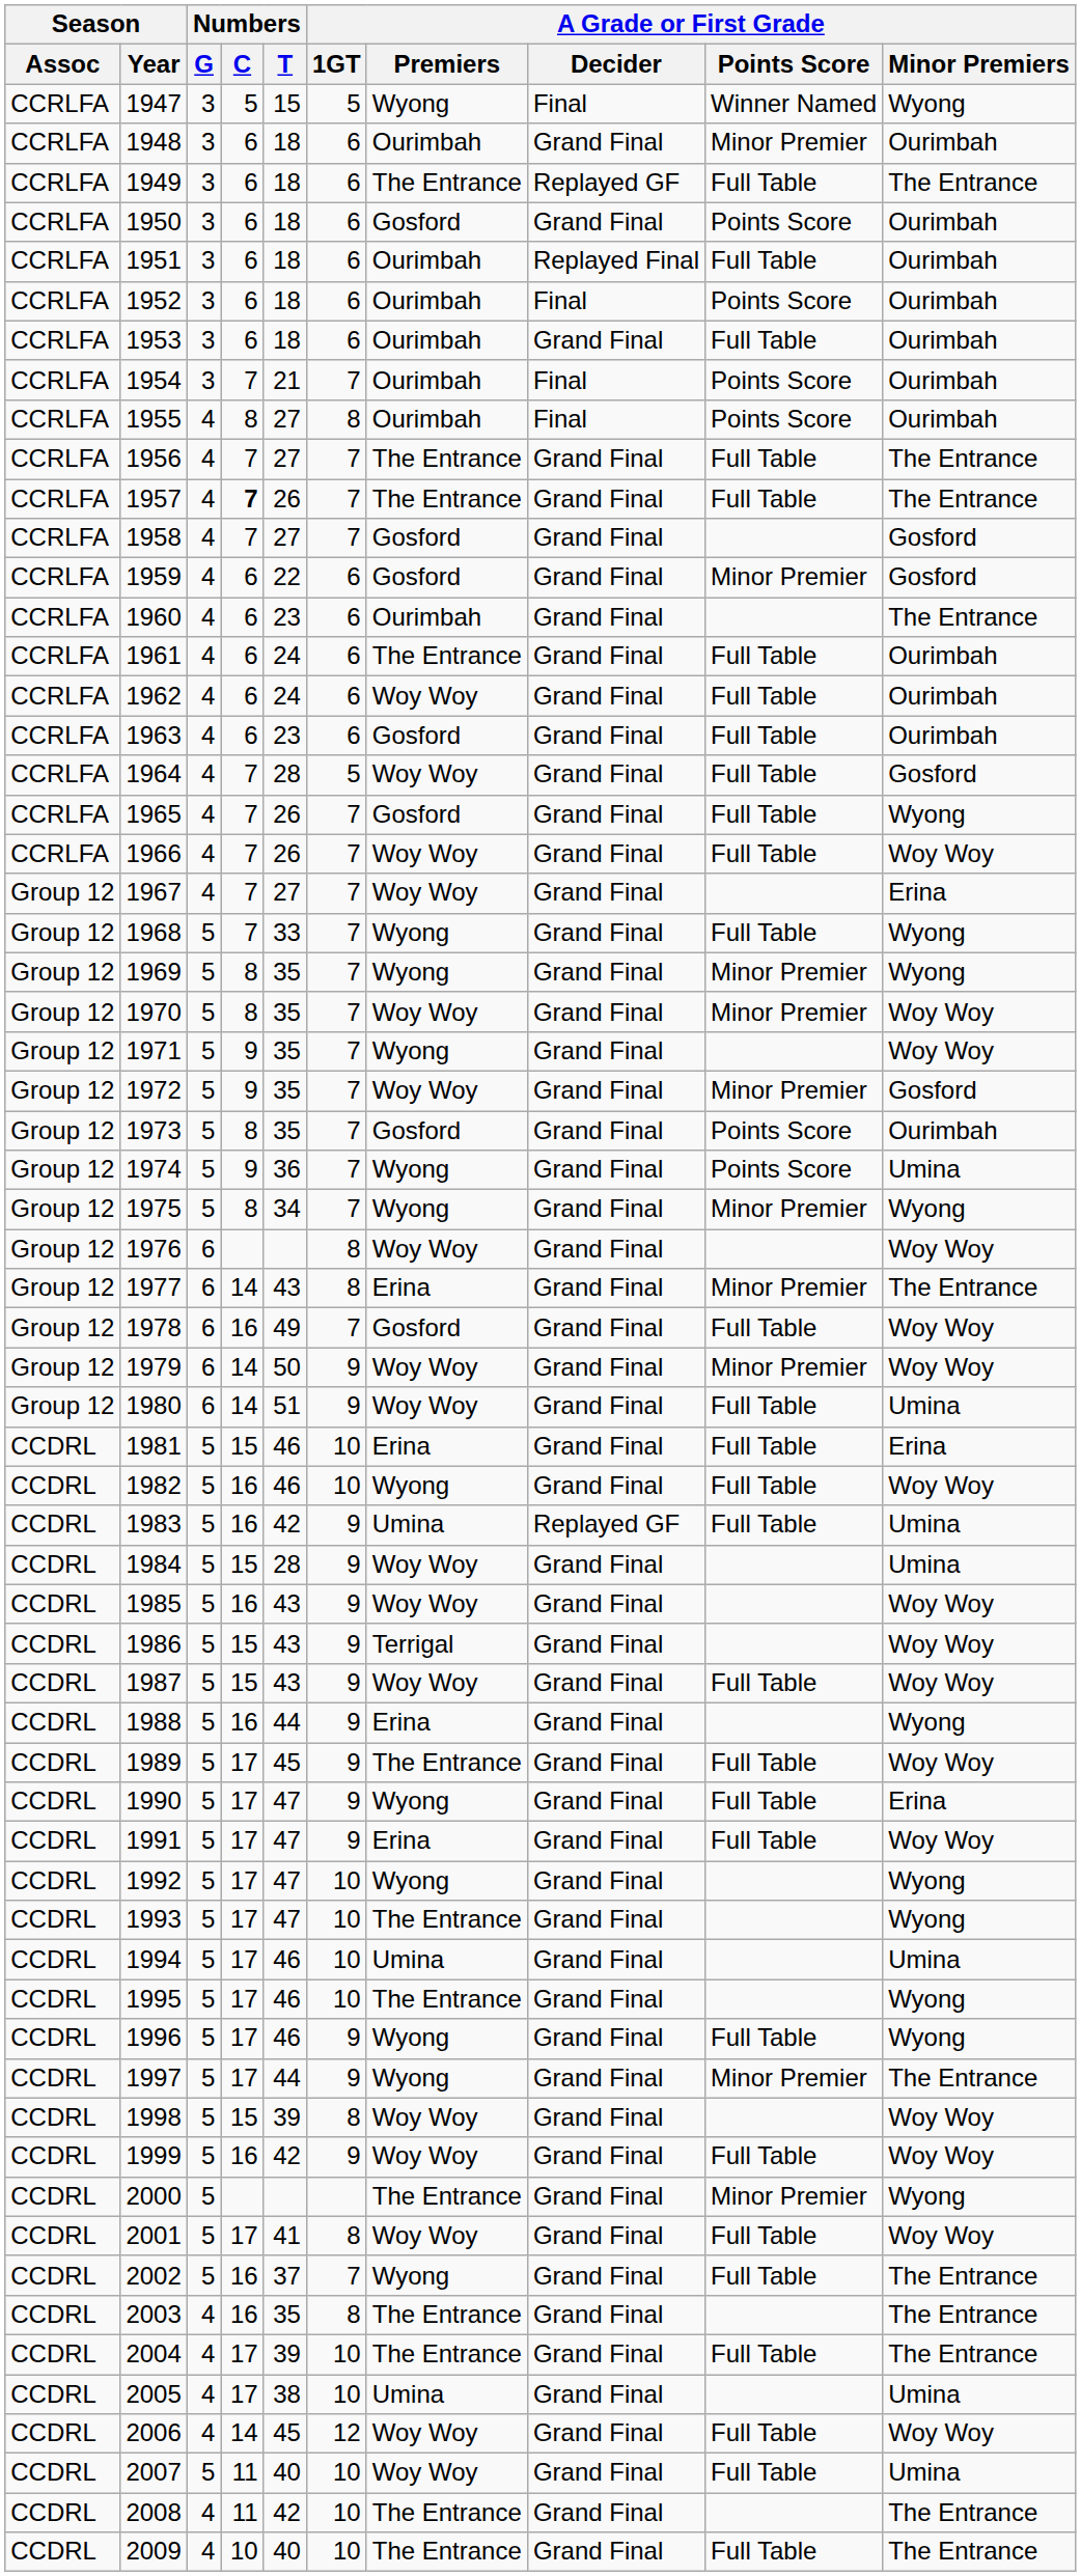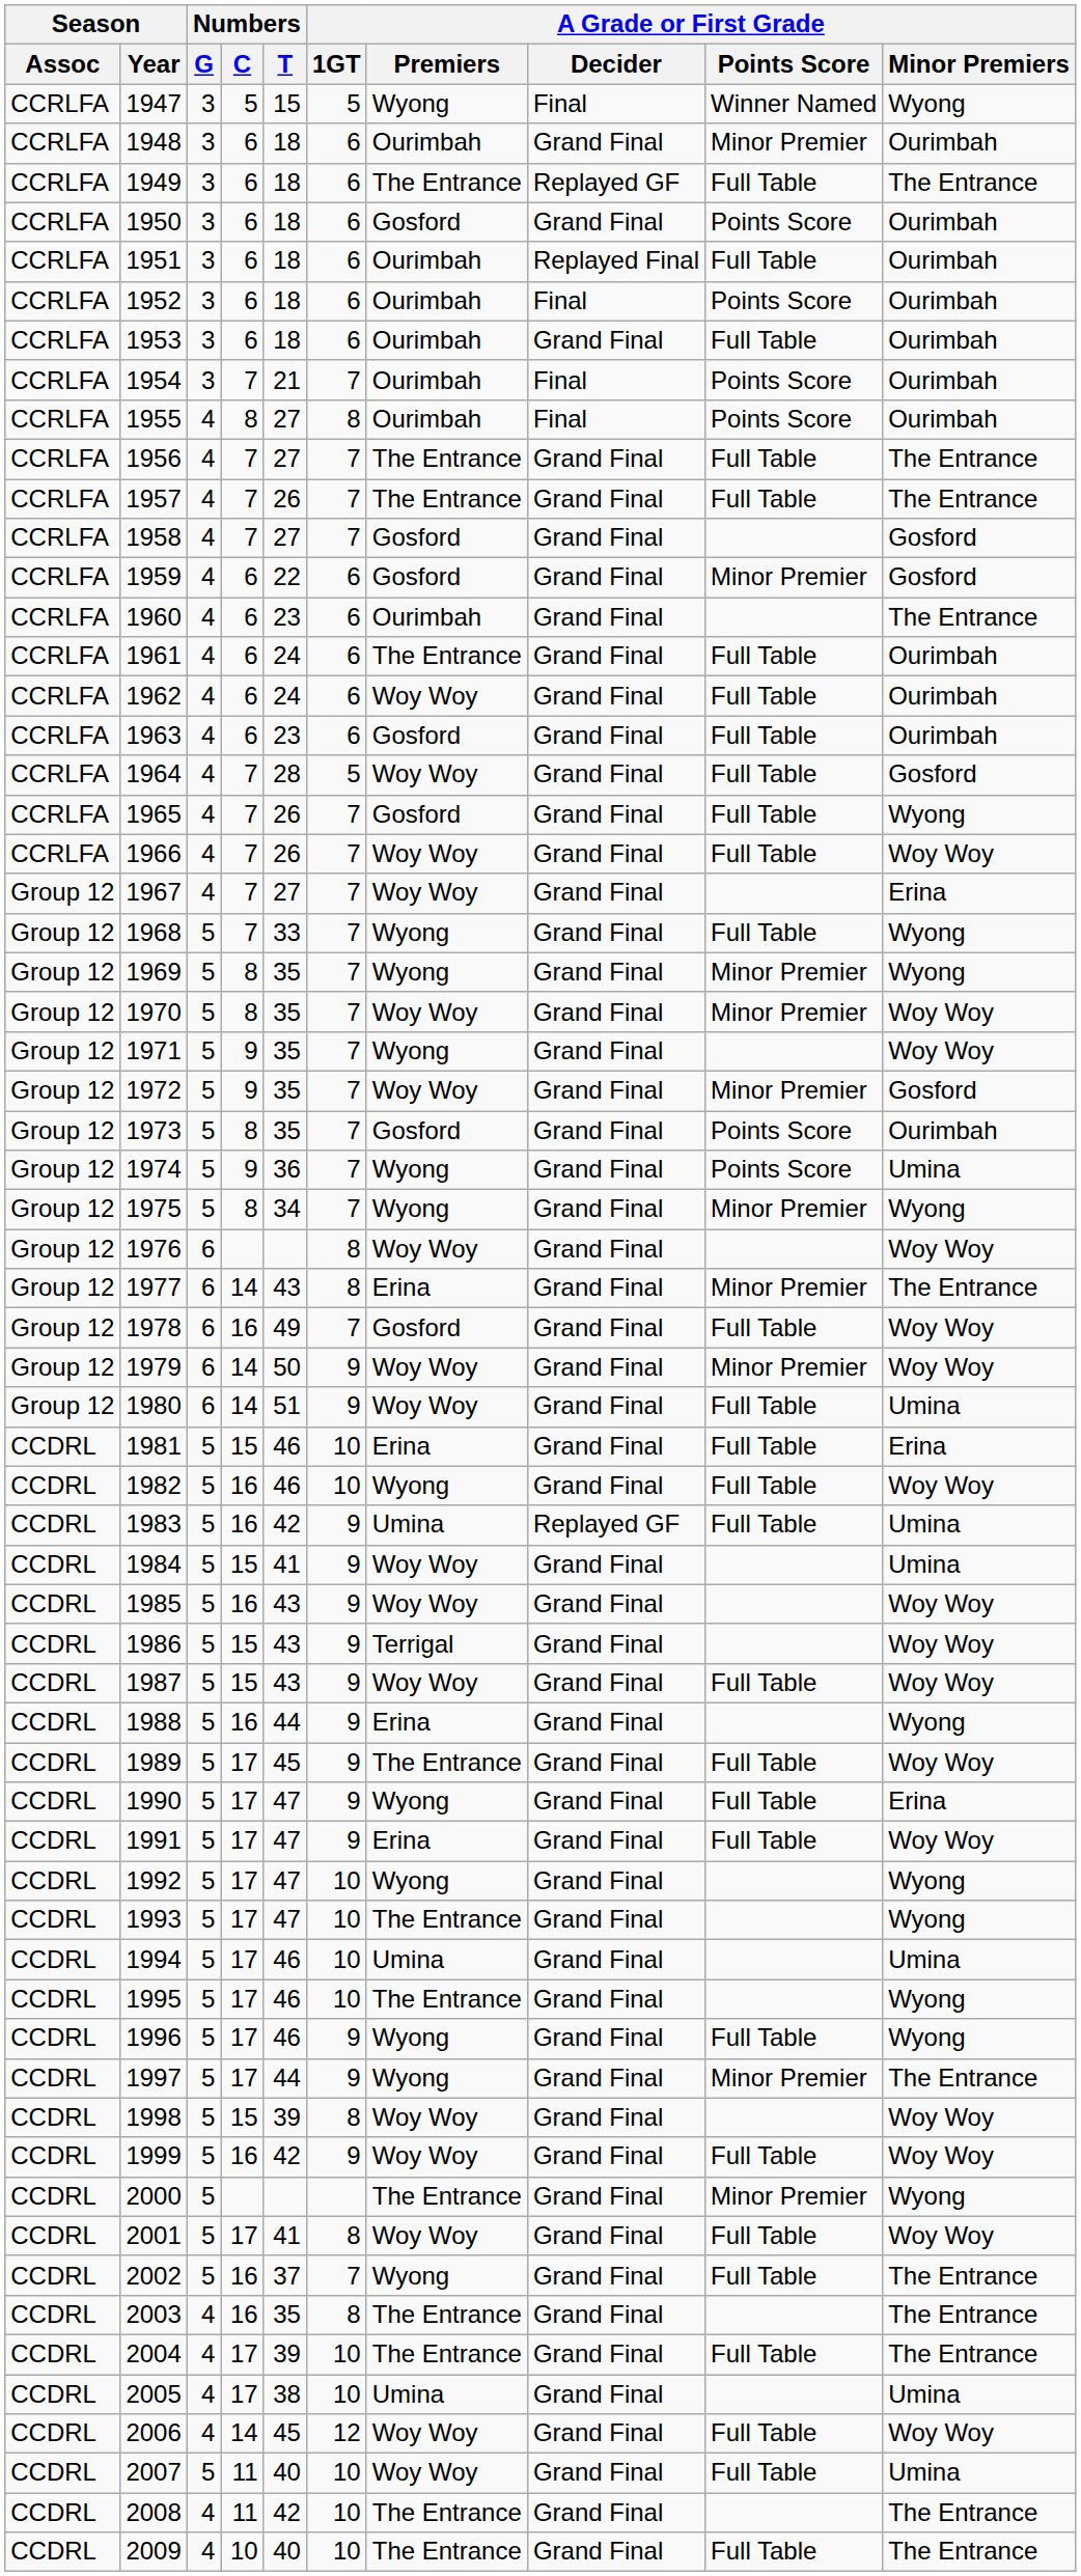1957 | Numbers / C: bold -> normal
1984 | Numbers / T: 28 -> 41
